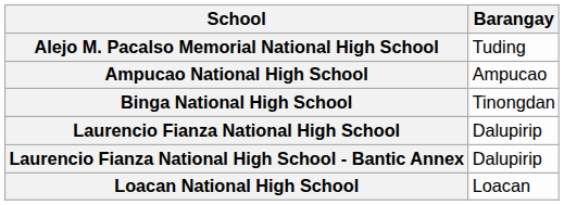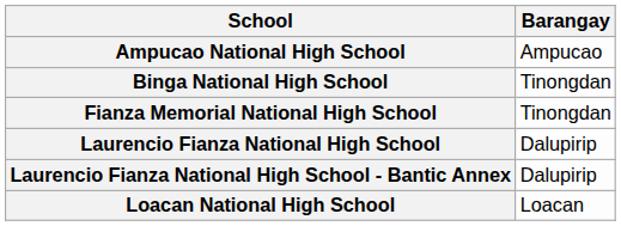- row: Alejo M. Pacalso Memorial National High School | Tuding
+ row: Fianza Memorial National High School | Tinongdan
